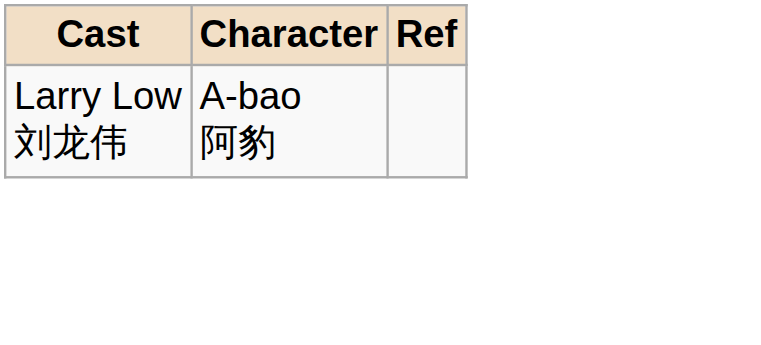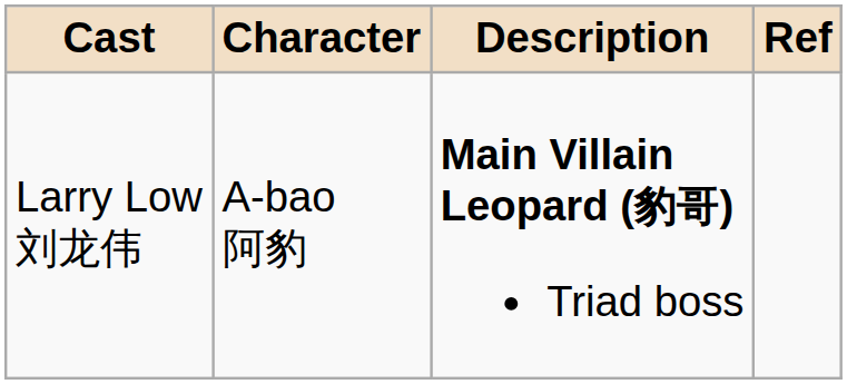+ column: Description | Main Villain Leopard (豹哥) Triad boss
